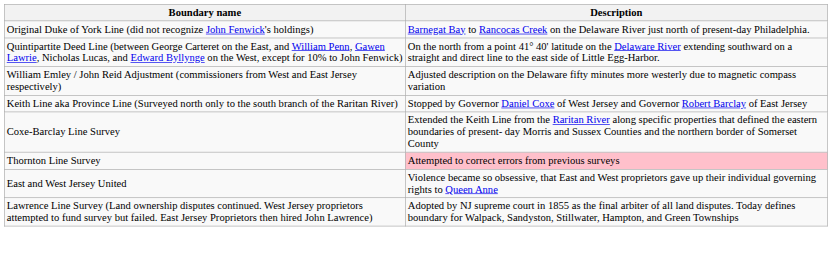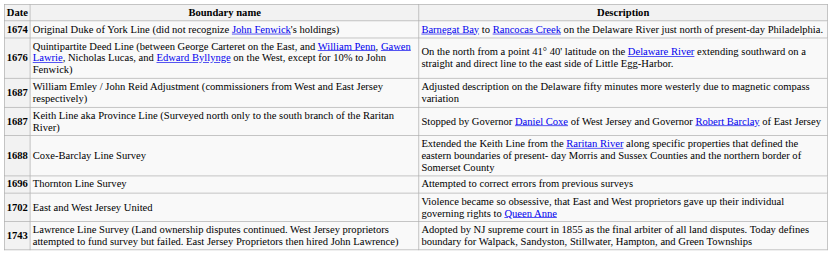+ column: Date | 1674 | 1676 | 1687 | 1687 | 1688 | 1696 | 1702 | 1743
Thornton Line Survey | Description: pink background -> no background
